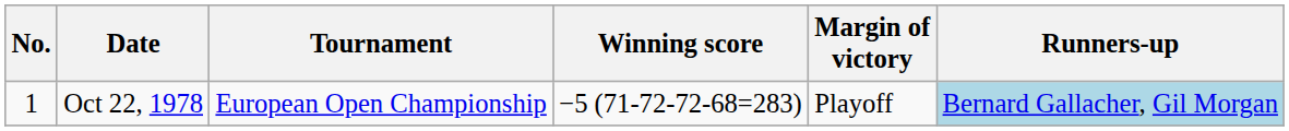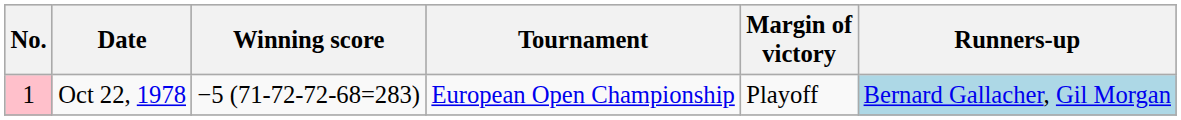columns swapped: Tournament <-> Winning score
Oct 22, 1978 | No.: no background -> pink background
